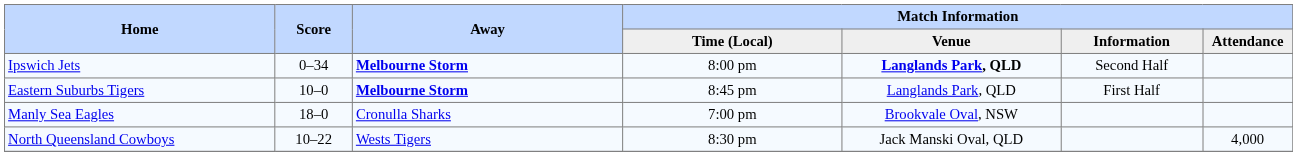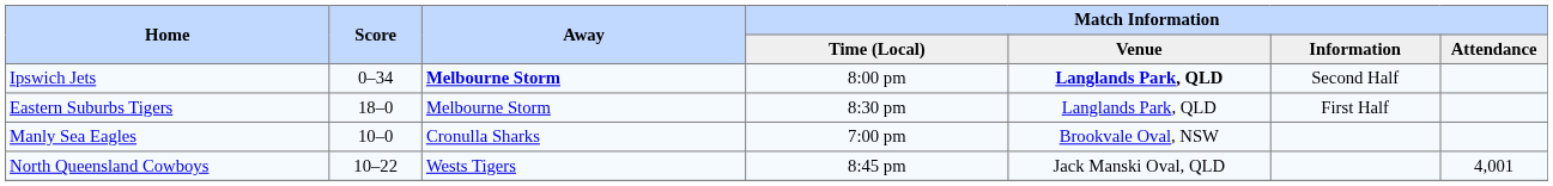Eastern Suburbs Tigers | Score: 10–0 -> 18–0
Eastern Suburbs Tigers | Away: bold -> normal
Eastern Suburbs Tigers | Match Information / Time (Local): 8:45 pm -> 8:30 pm
Manly Sea Eagles | Score: 18–0 -> 10–0
North Queensland Cowboys | Match Information / Time (Local): 8:30 pm -> 8:45 pm
North Queensland Cowboys | Match Information / Attendance: 4,000 -> 4,001
